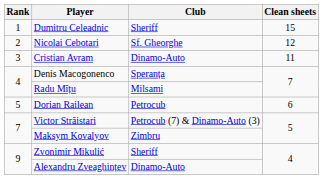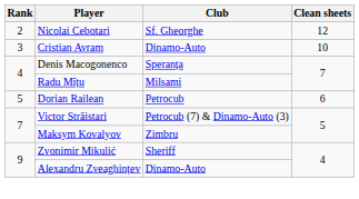- row: 1 | Dumitru Celeadnic | Sheriff | 15
Cristian Avram | Clean sheets: 11 -> 10
